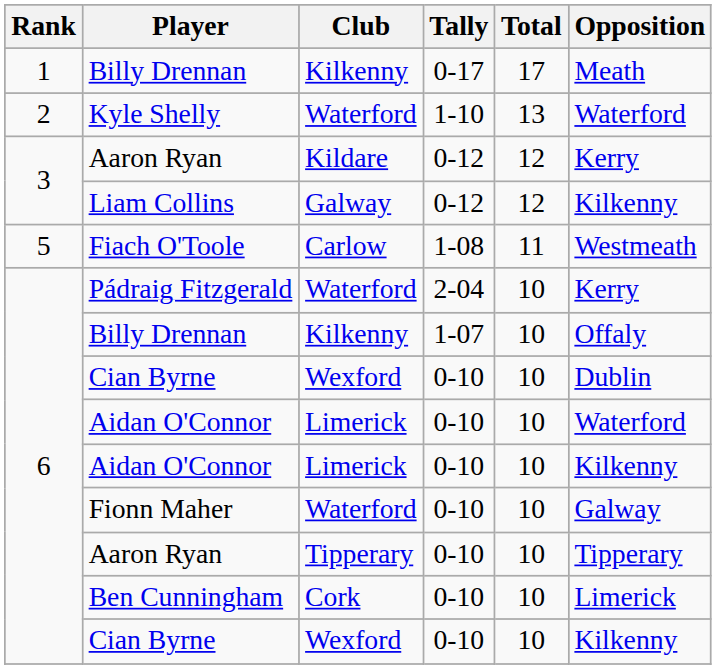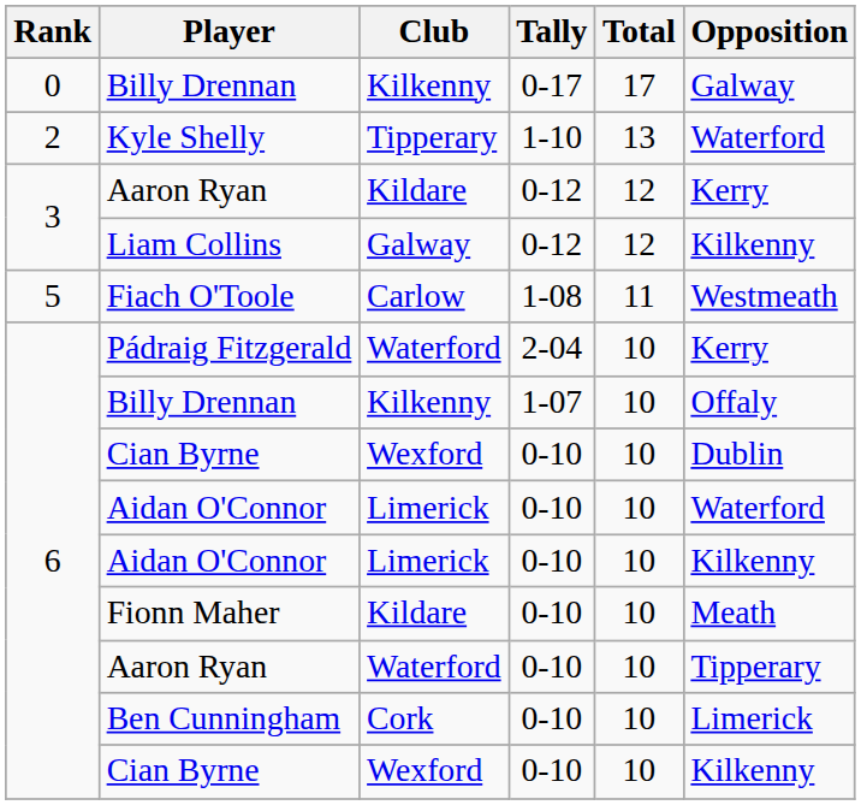Billy Drennan / 0-17 | Rank: 1 -> 0
Billy Drennan / 0-17 | Opposition: Meath -> Galway
Kyle Shelly | Club: Waterford -> Tipperary
Fionn Maher | Club: Waterford -> Kildare
Fionn Maher | Opposition: Galway -> Meath
Aaron Ryan / 0-10 | Club: Tipperary -> Waterford
